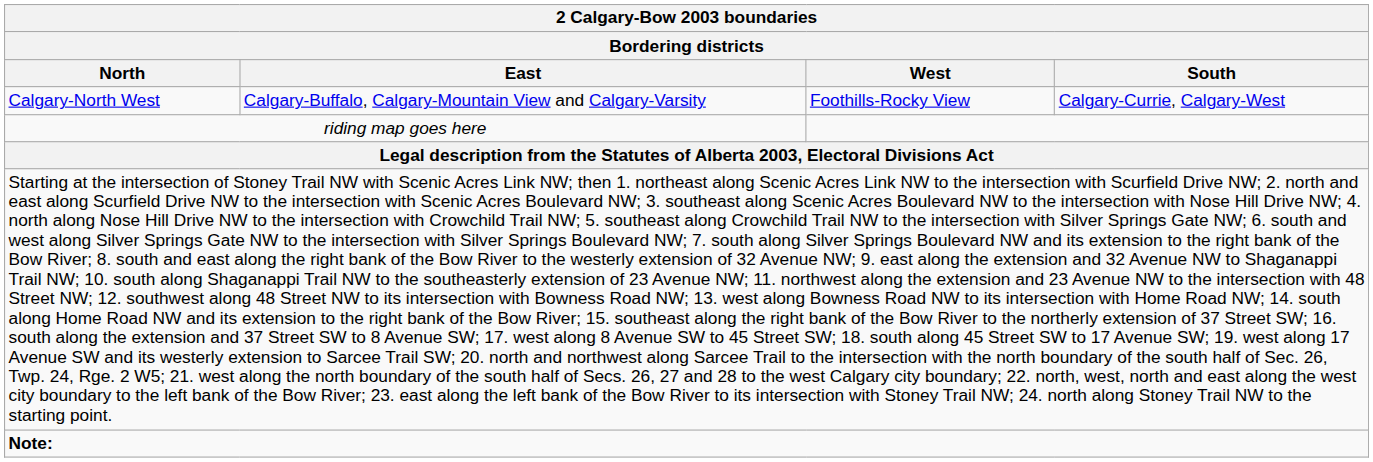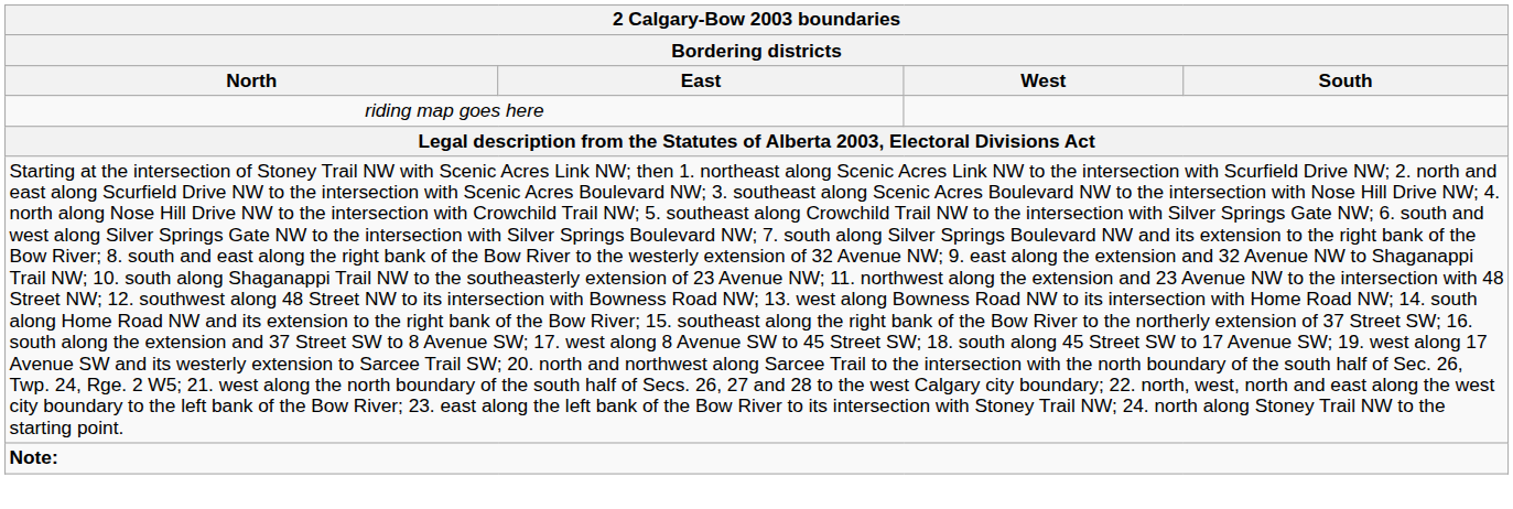- row: Calgary-North West | Calgary-Buffalo, Calgary-Mountain View and Calgary-Varsity | Foothills-Rocky View | Calgary-Currie, Calgary-West
